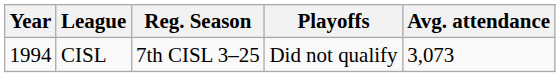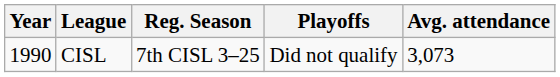CISL | Year: 1994 -> 1990
